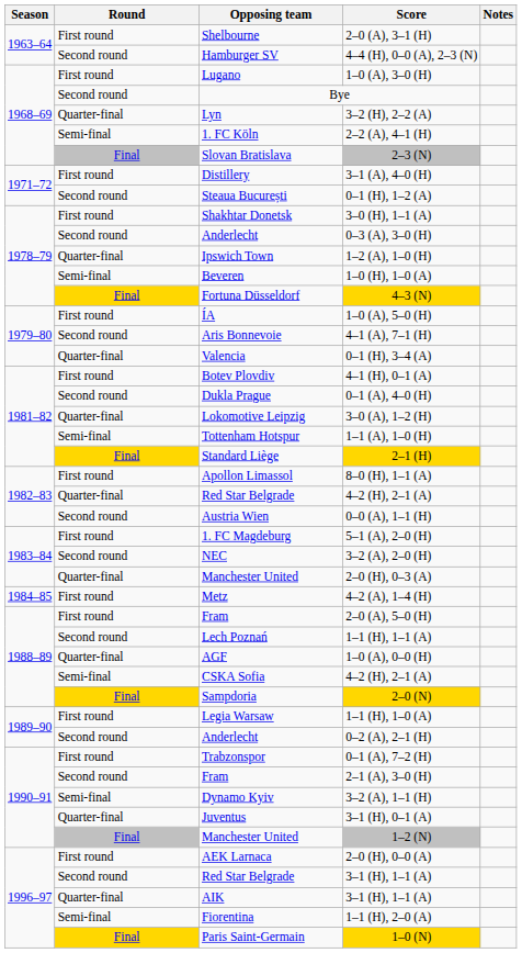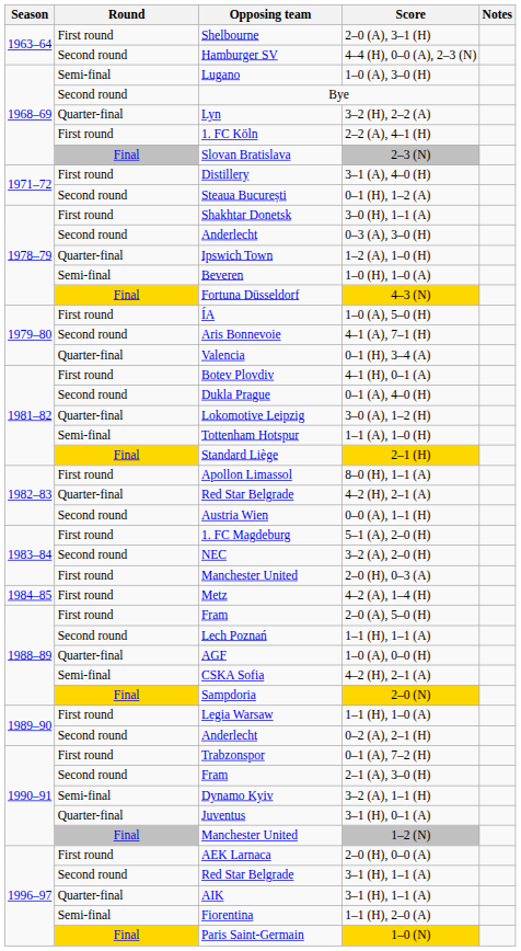1–0 (A), 3–0 (H) | Round: First round -> Semi-final
2–2 (A), 4–1 (H) | Round: Semi-final -> First round
2–0 (H), 0–3 (A) | Round: Quarter-final -> First round
